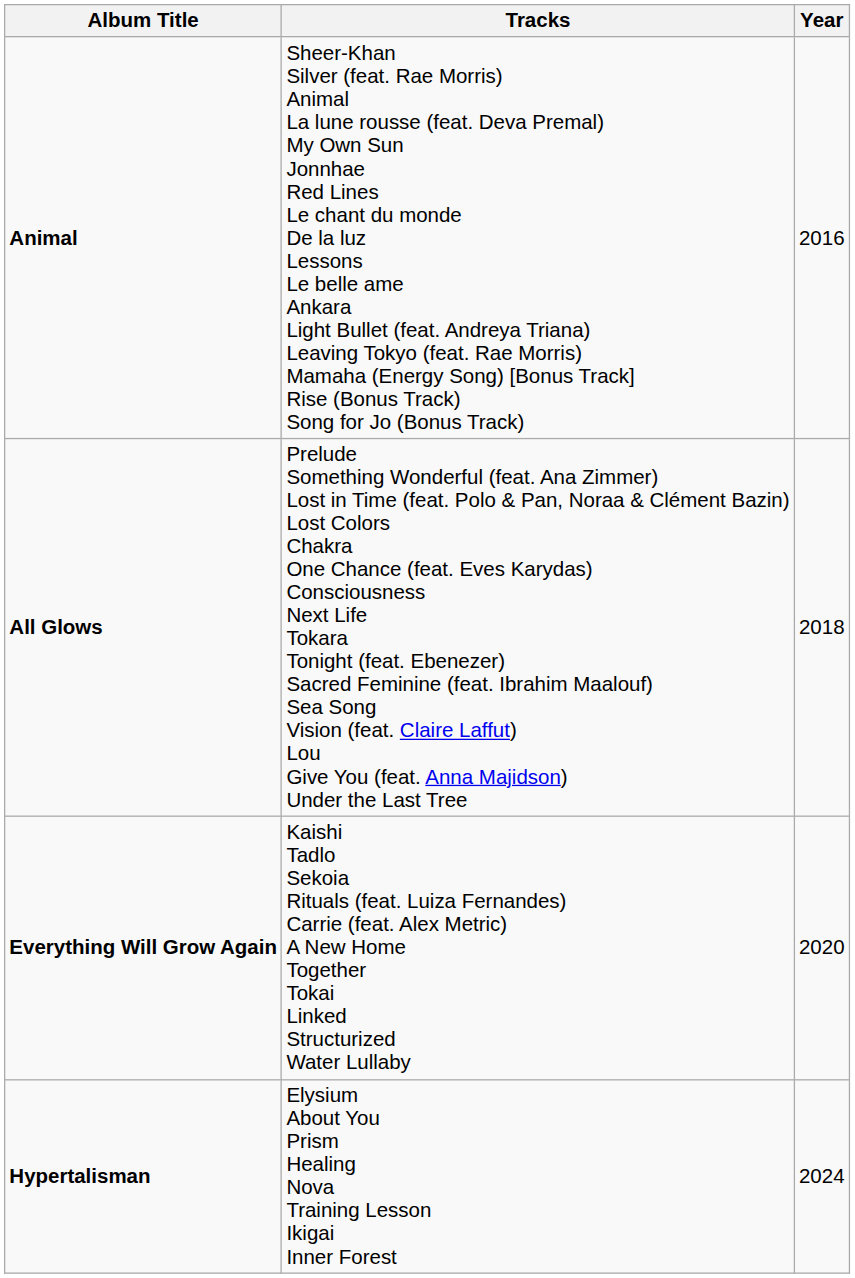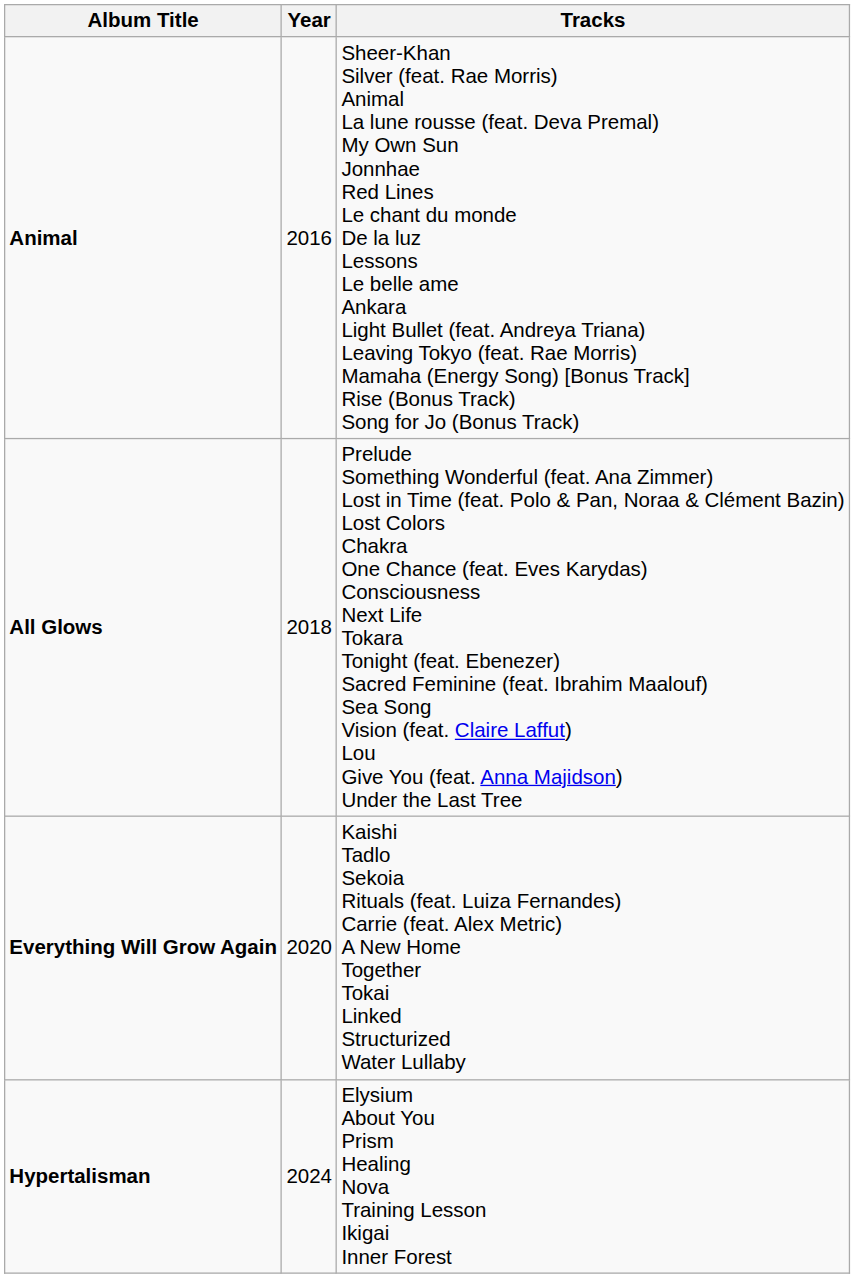columns swapped: Year <-> Tracks
